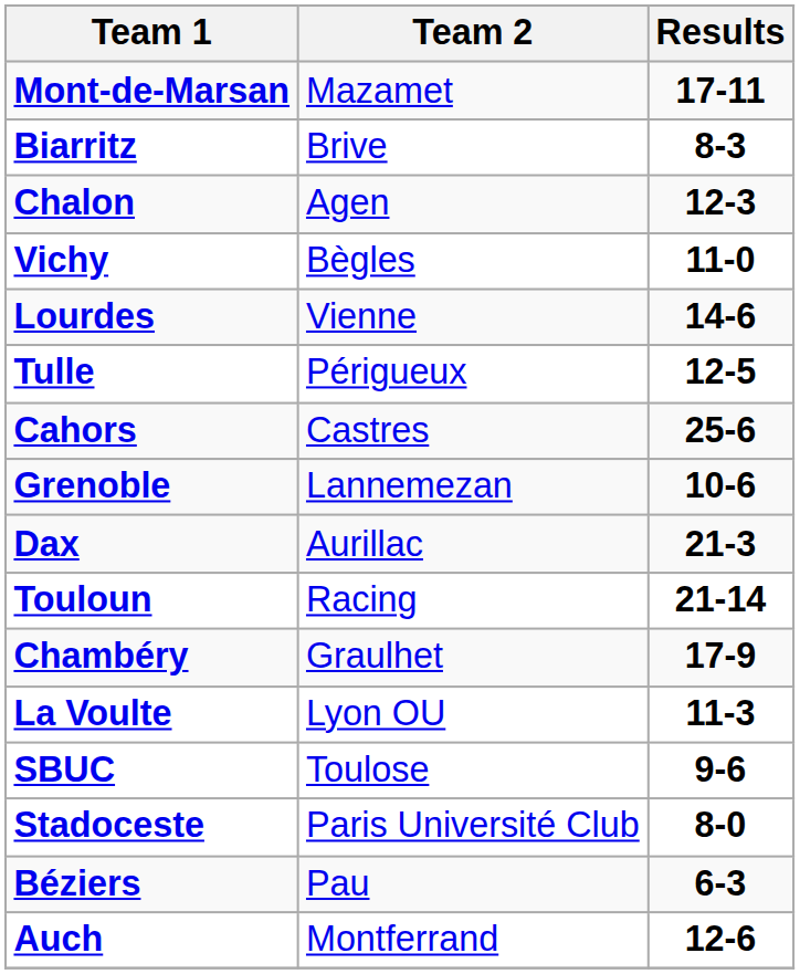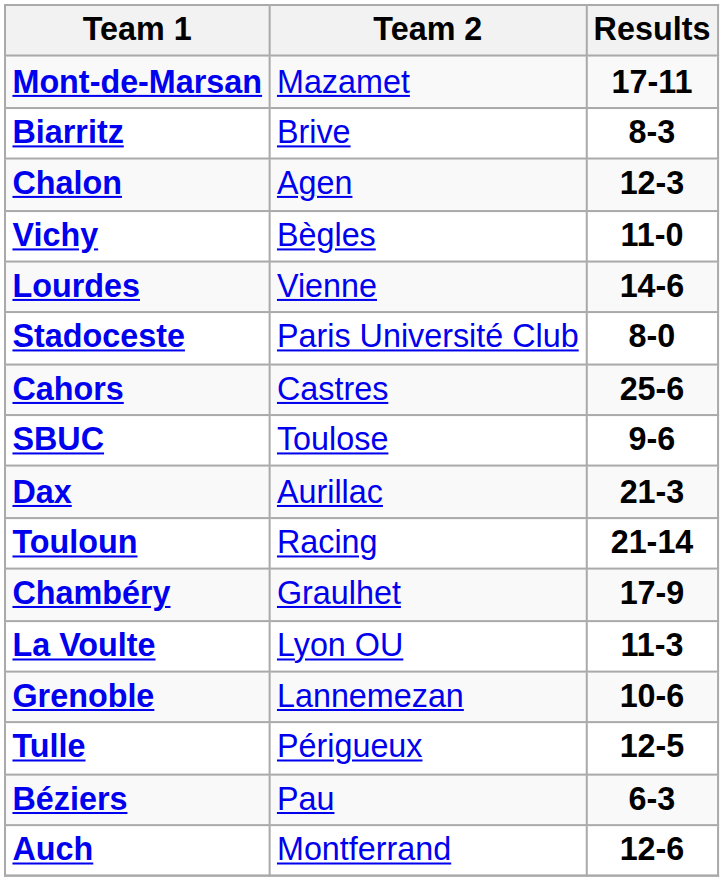rows swapped: Stadoceste <-> Tulle
rows swapped: SBUC <-> Grenoble
